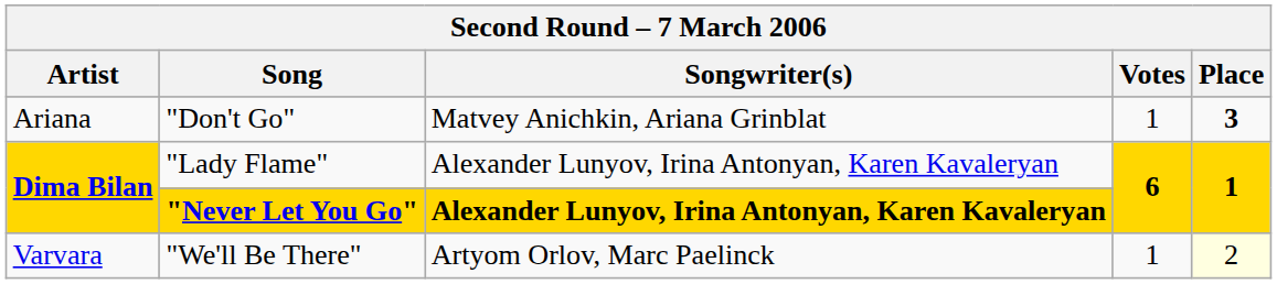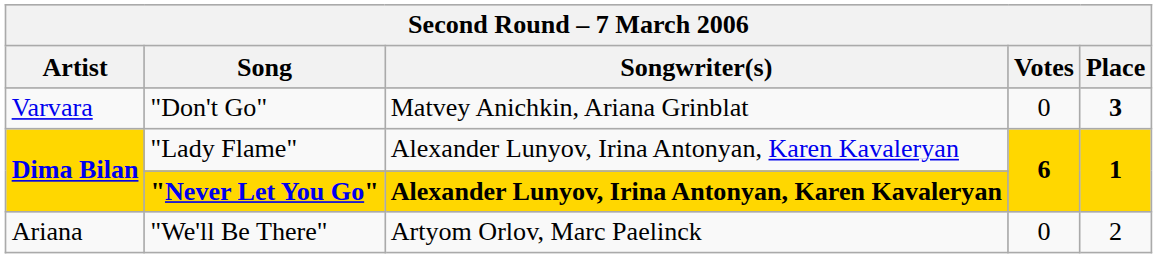"Don't Go" | Artist: Ariana -> Varvara
"Don't Go" | Votes: 1 -> 0
"We'll Be There" | Artist: Varvara -> Ariana
"We'll Be There" | Votes: 1 -> 0
"We'll Be There" | Place: lightyellow background -> no background
